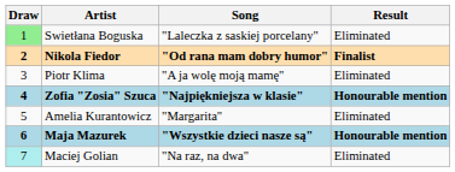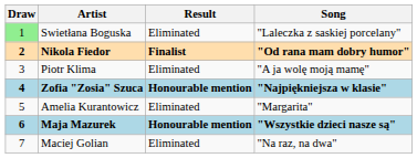columns swapped: Song <-> Result
Maciej Golian | Draw: paleturquoise background -> no background
